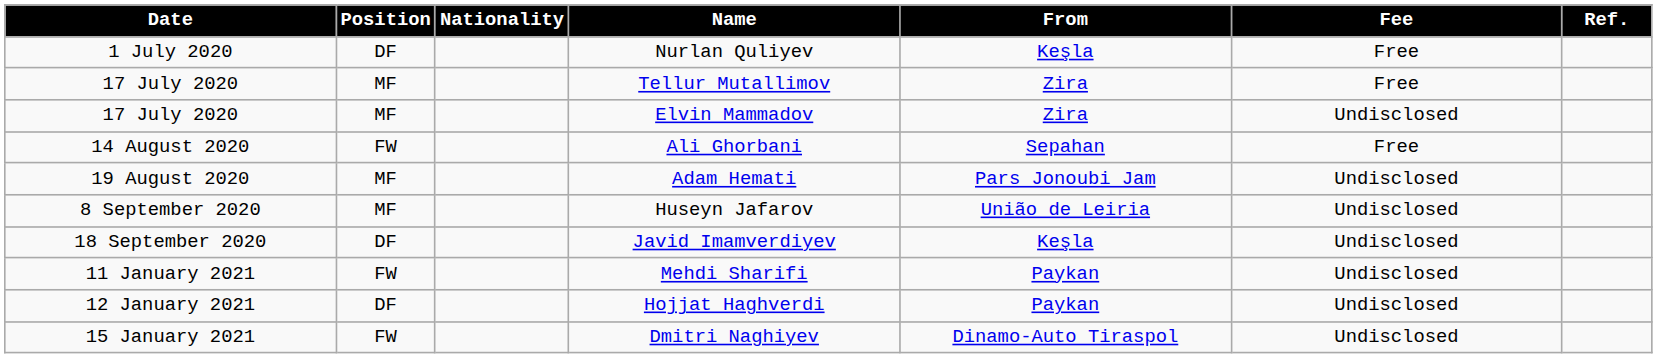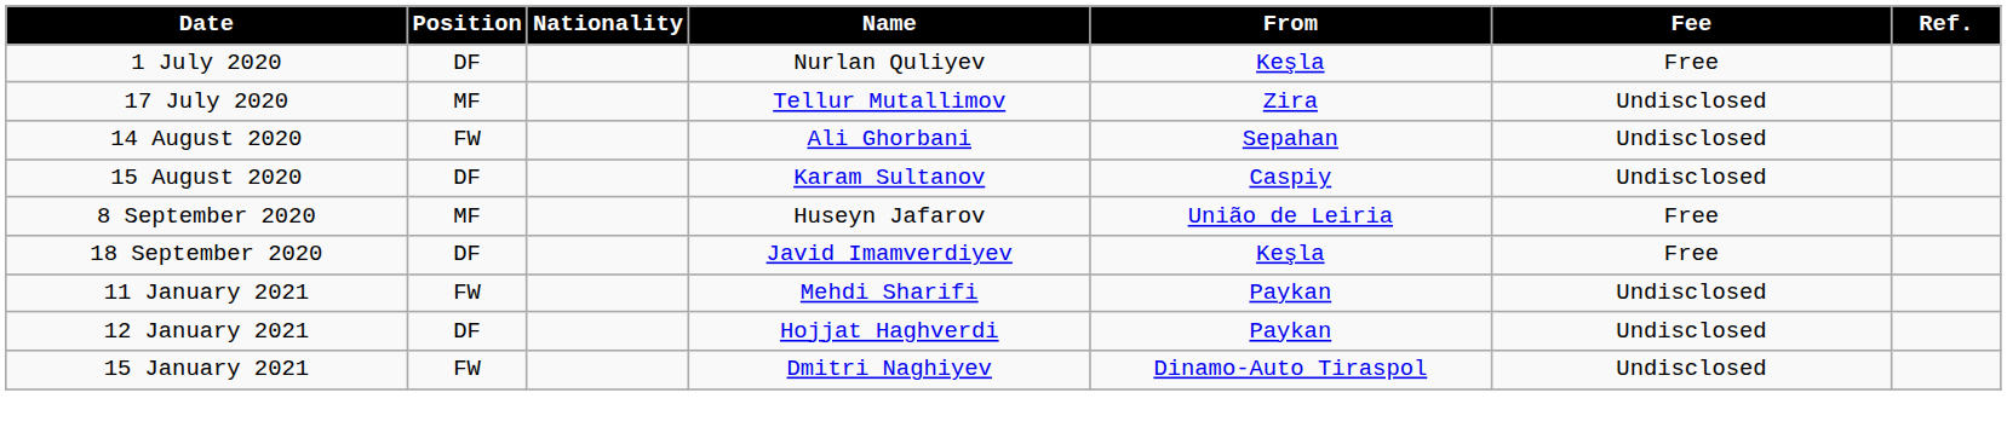Tellur Mutallimov | Fee: Free -> Undisclosed
- row: 17 July 2020 | MF | Elvin Mammadov | Zira | Undisclosed
Ali Ghorbani | Fee: Free -> Undisclosed
+ row: 15 August 2020 | DF | Karam Sultanov | Caspiy | Undisclosed
- row: 19 August 2020 | MF | Adam Hemati | Pars Jonoubi Jam | Undisclosed
Huseyn Jafarov | Fee: Undisclosed -> Free
Javid Imamverdiyev | Fee: Undisclosed -> Free
